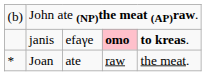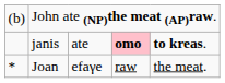janis | column 3: efaγe -> ate
Joan | column 3: ate -> efaγe
